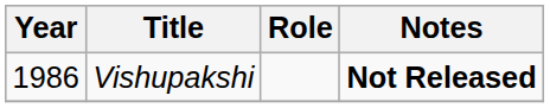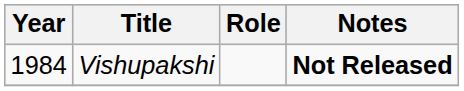Vishupakshi | Year: 1986 -> 1984
